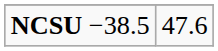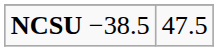NCSU −38.5 | column 2: 47.6 -> 47.5
